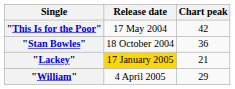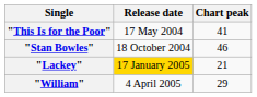"This Is for the Poor" | Chart peak: 42 -> 41
"Stan Bowles" | Chart peak: 36 -> 46
